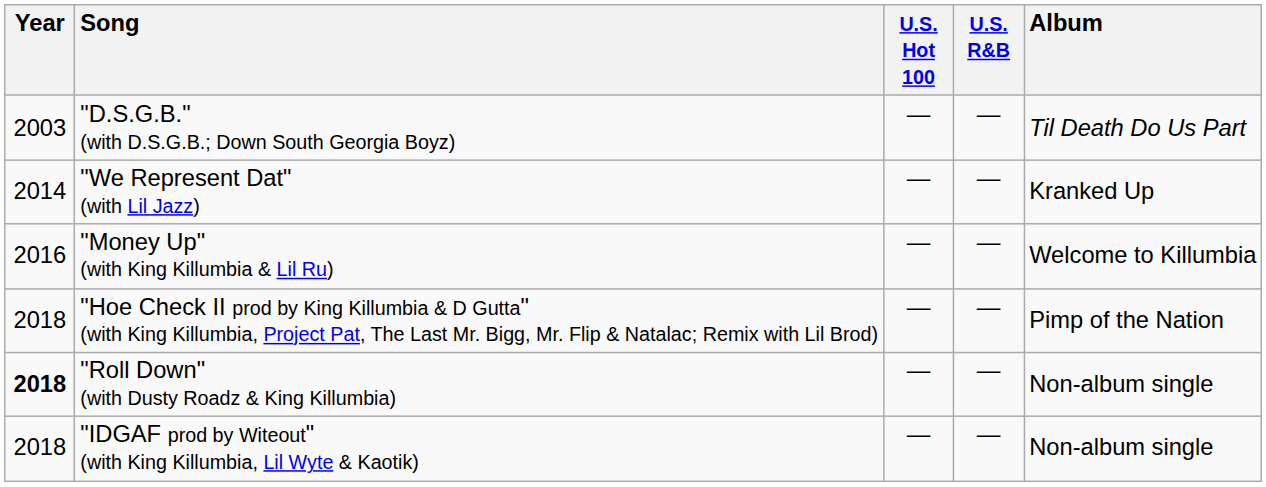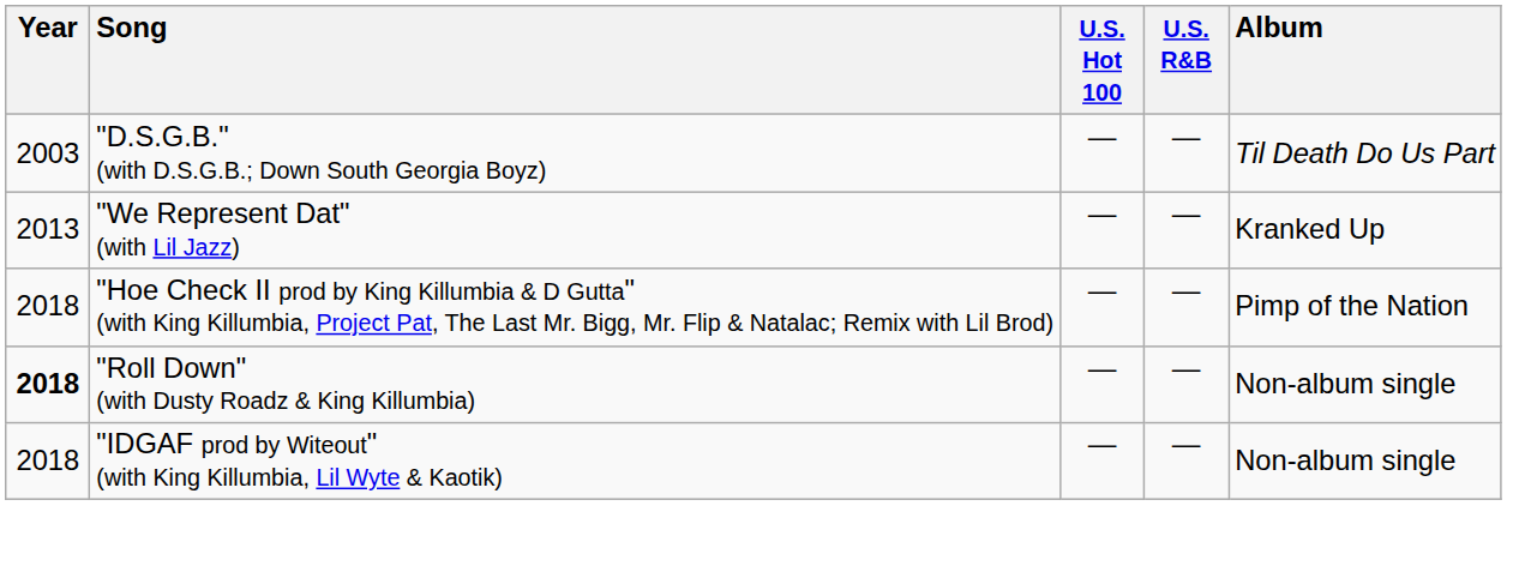"We Represent Dat" (with Lil Jazz) | Year: 2014 -> 2013
- row: 2016 | "Money Up" (with King Killumbia & Lil Ru) | — | — | Welcome to Killumbia
